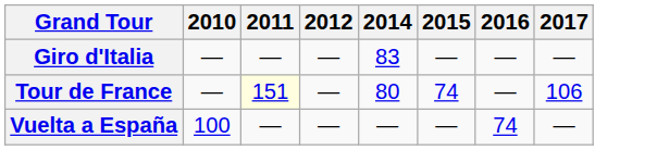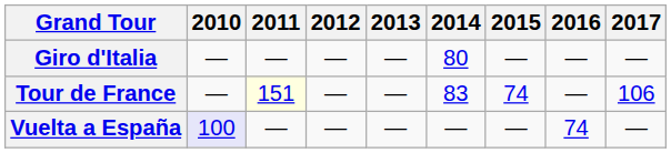+ column: 2013 | — | — | —
Giro d'Italia | 2014: 83 -> 80
Tour de France | 2014: 80 -> 83
Vuelta a España | 2010: no background -> lavender background
